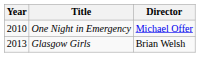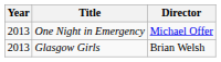One Night in Emergency | Year: 2010 -> 2013
